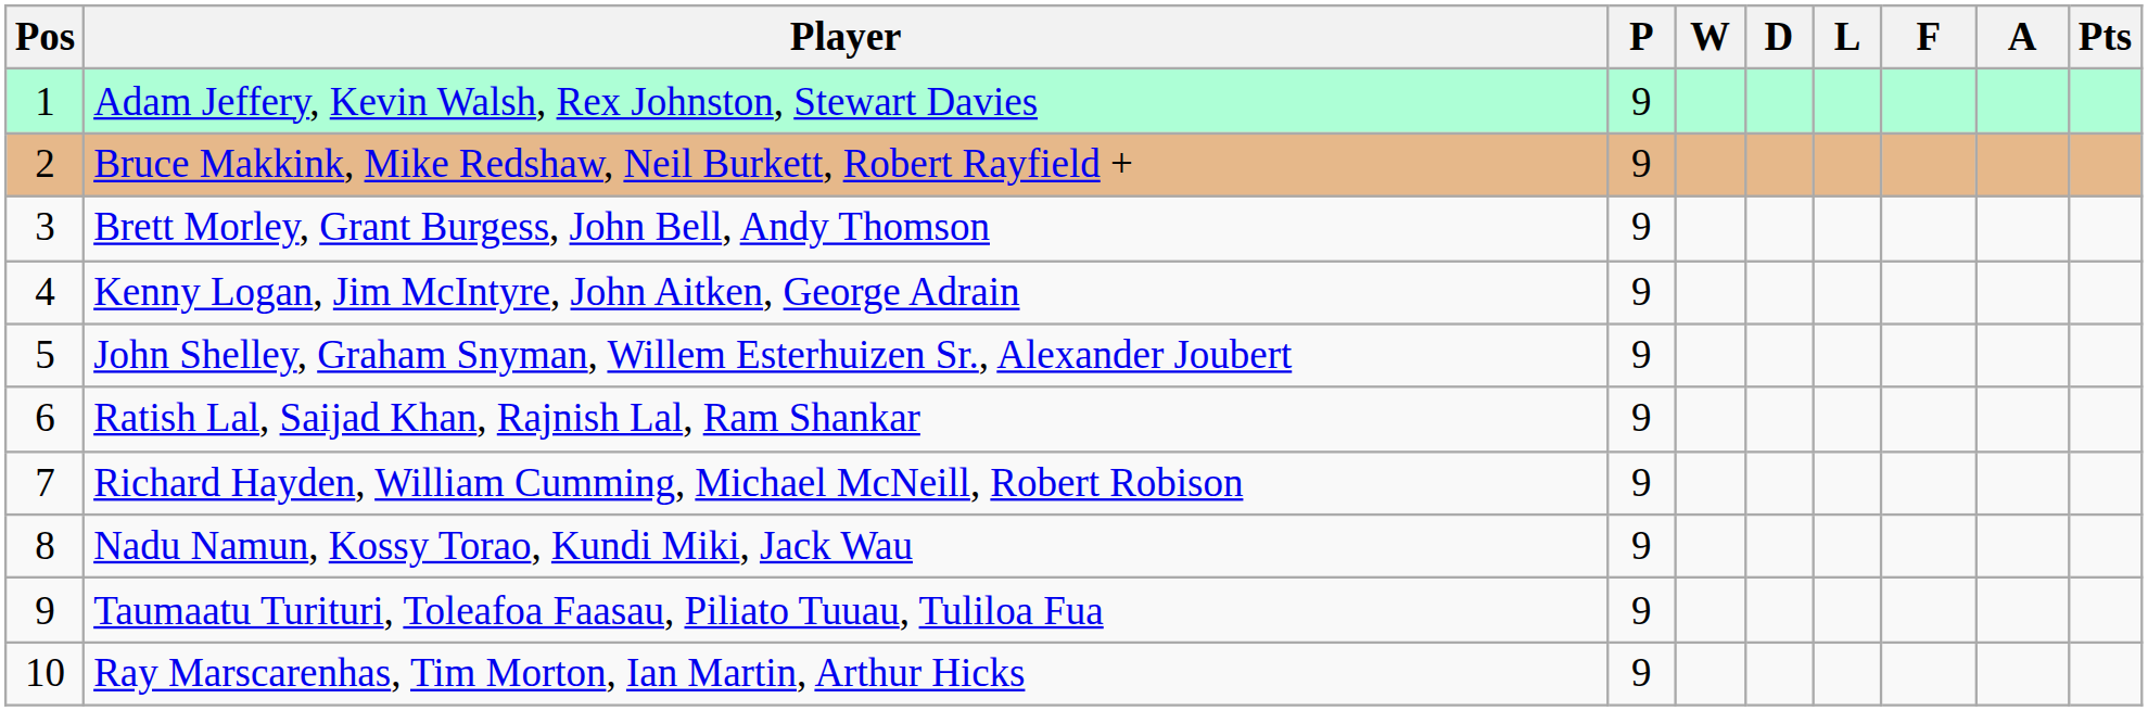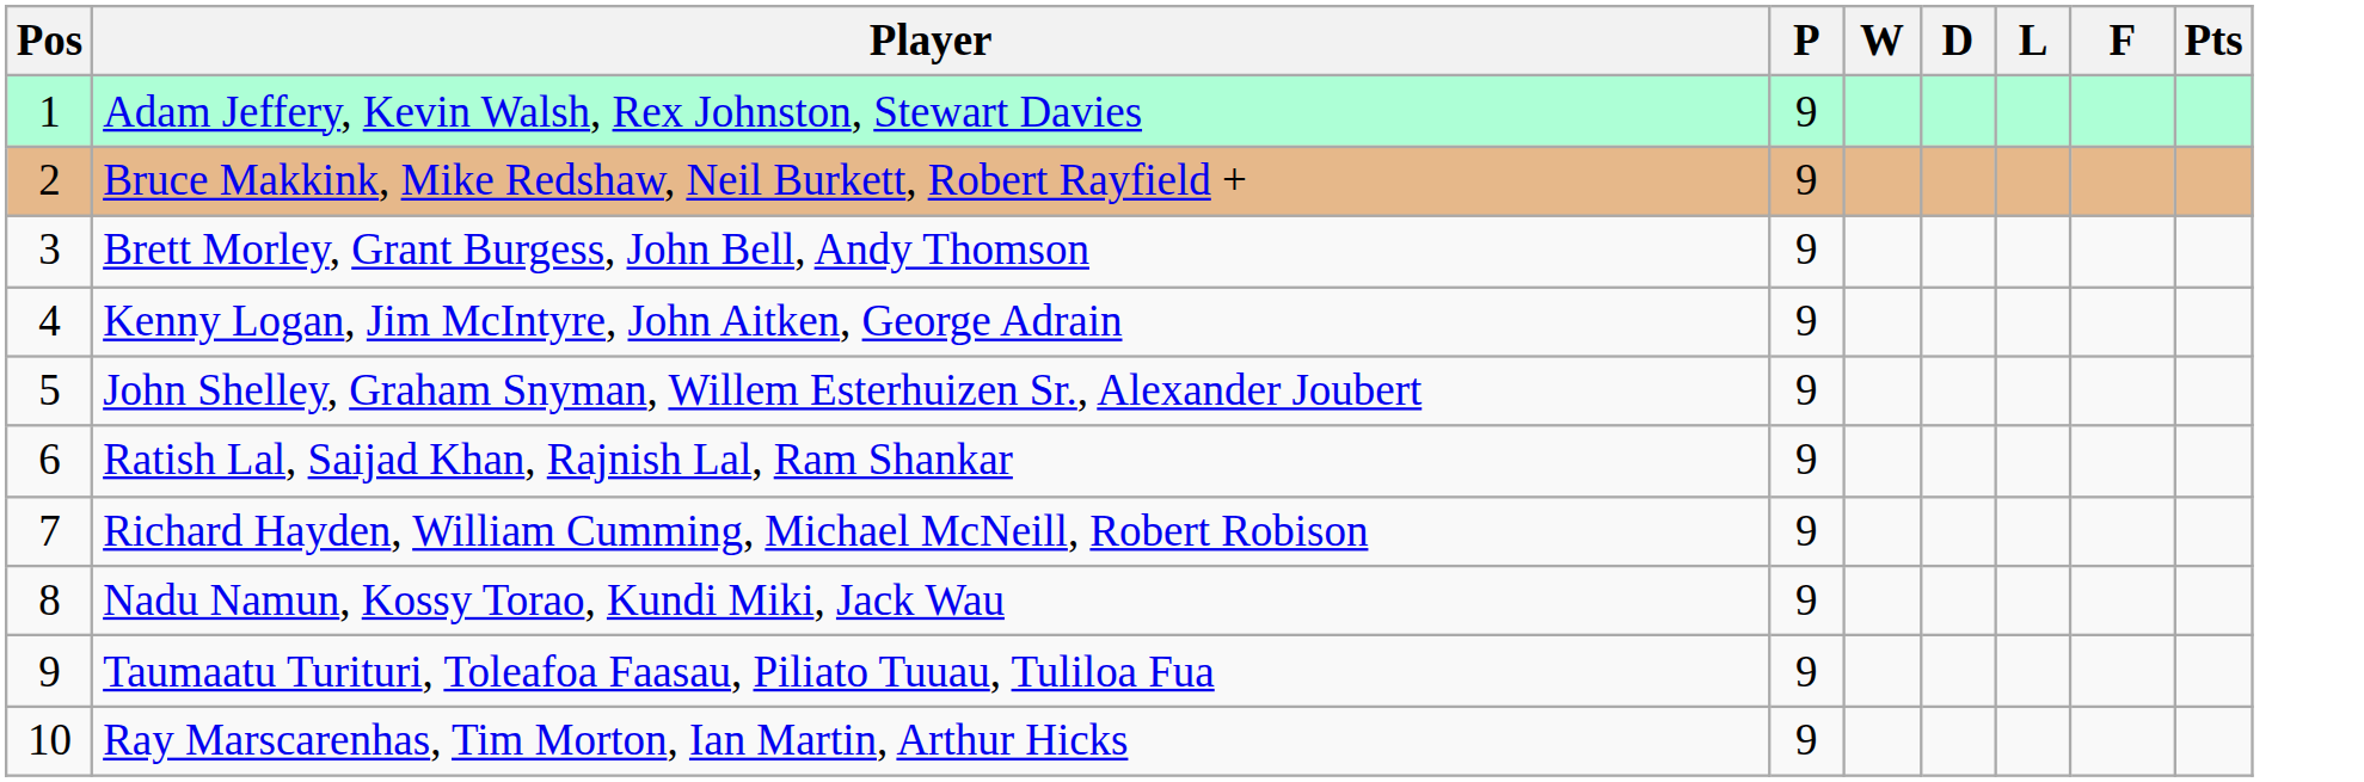- column: A
